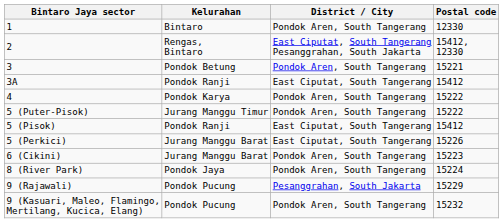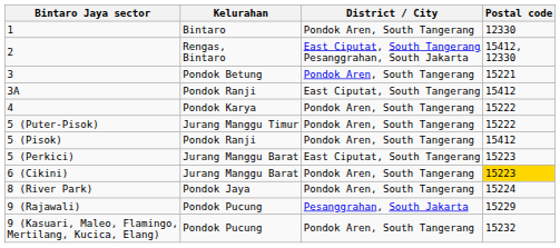5 (Pisok) | District / City: East Ciputat, South Tangerang -> Pondok Aren, South Tangerang
5 (Perkici) | Postal code: 15226 -> 15223
6 (Cikini) | Postal code: no background -> gold background
